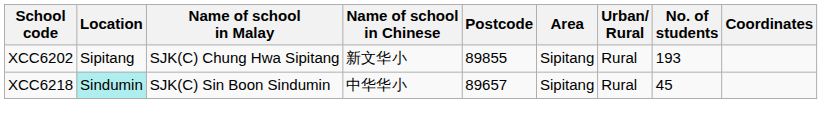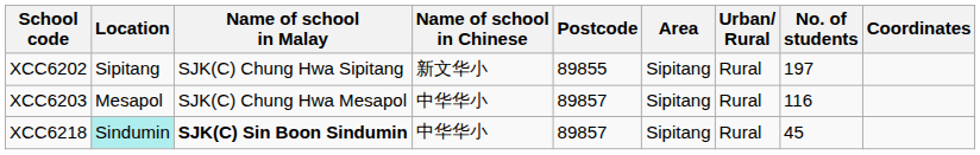XCC6202 | No. of students: 193 -> 197
+ row: XCC6203 | Mesapol | SJK(C) Chung Hwa Mesapol | 中华华小 | 89857 | Sipitang | Rural | 116
XCC6218 | Name of school in Malay: normal -> bold
XCC6218 | Postcode: 89657 -> 89857
